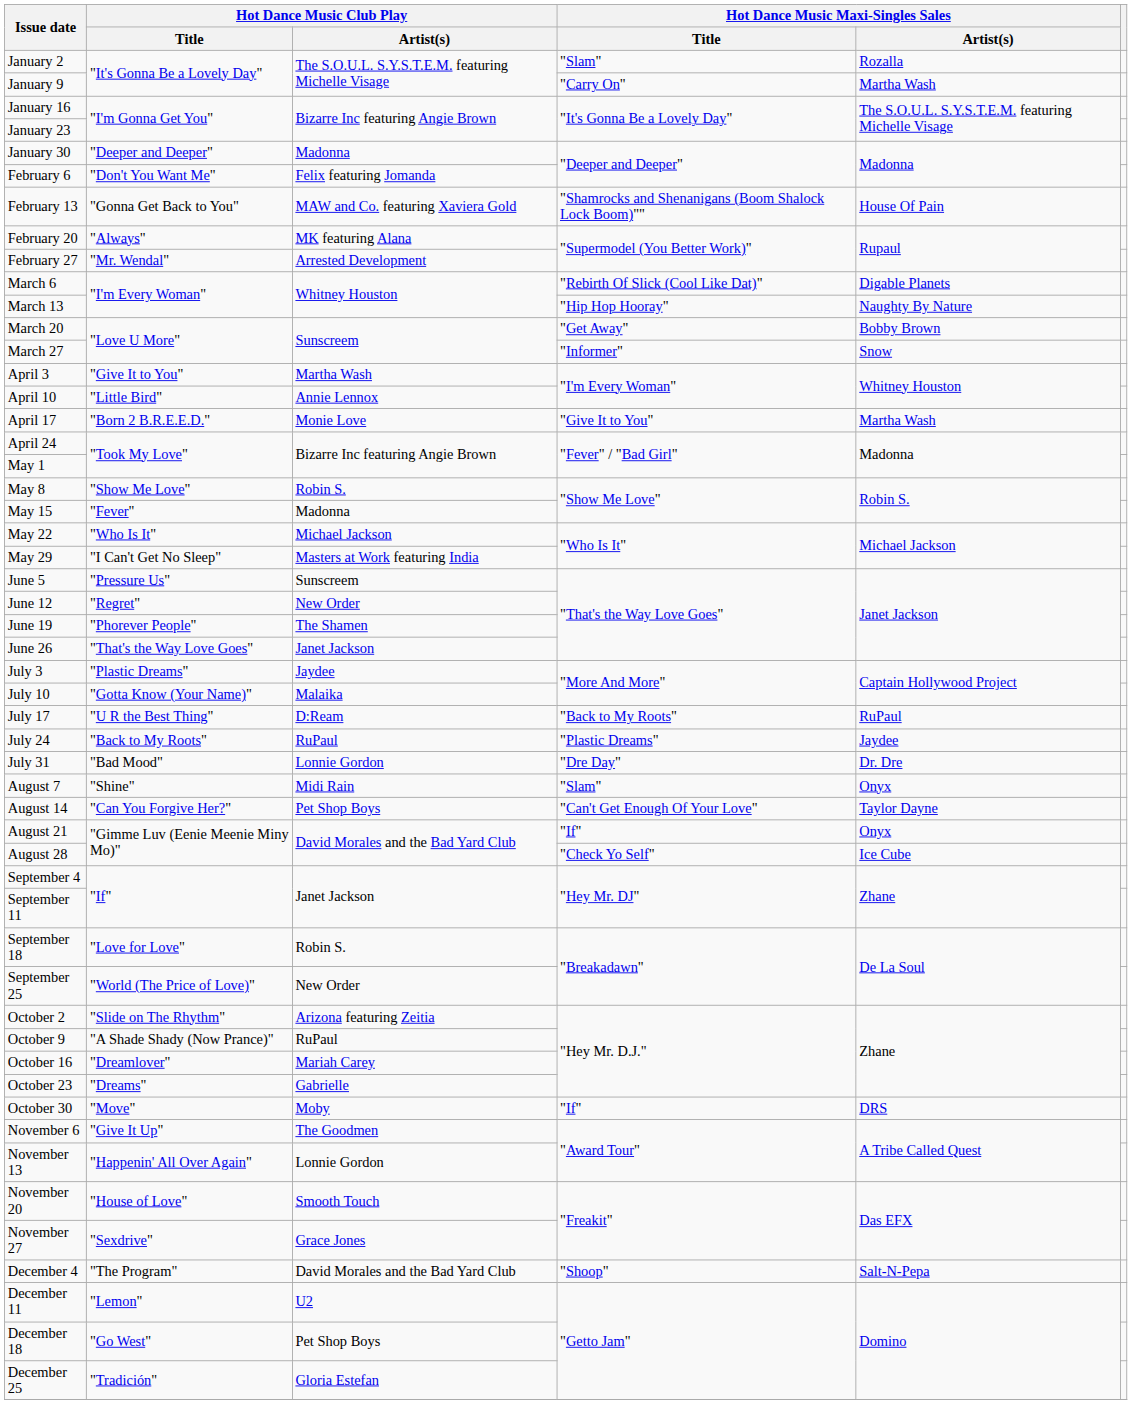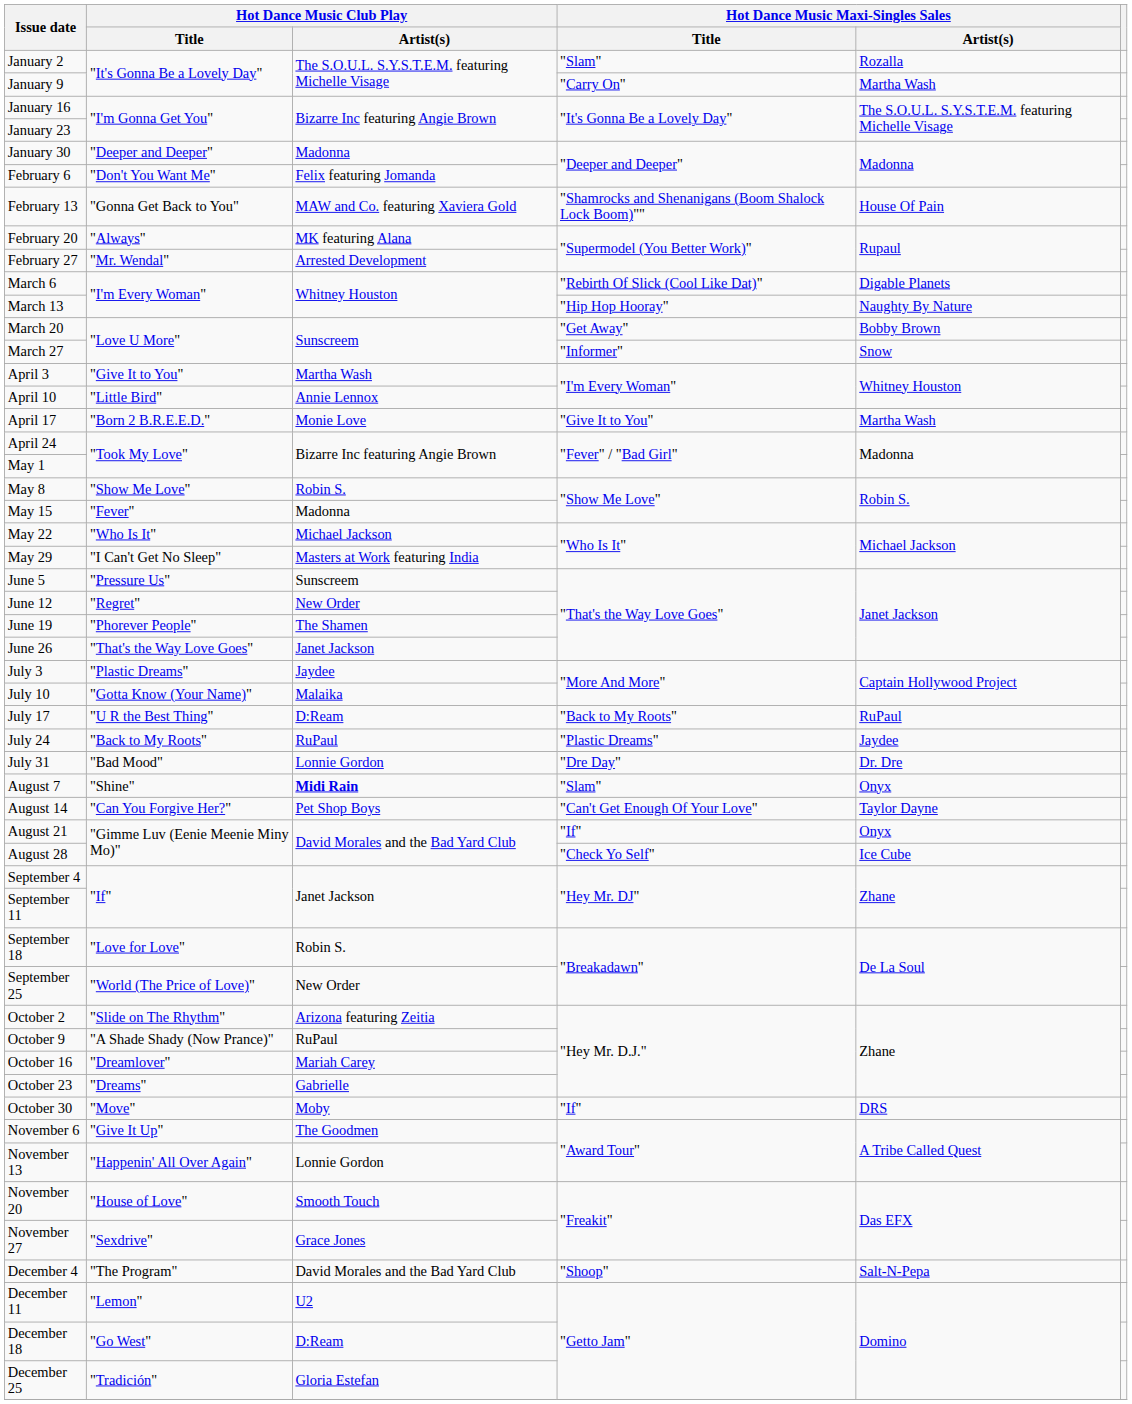August 7 | Hot Dance Music Club Play / Artist(s): normal -> bold
December 18 | Hot Dance Music Club Play / Artist(s): Pet Shop Boys -> D:Ream
